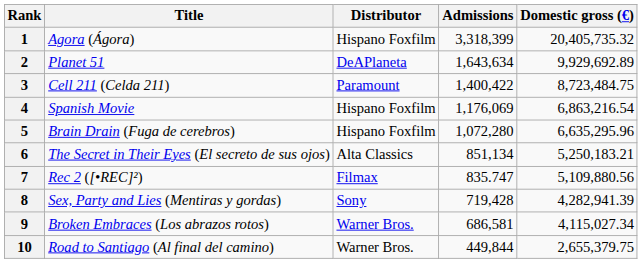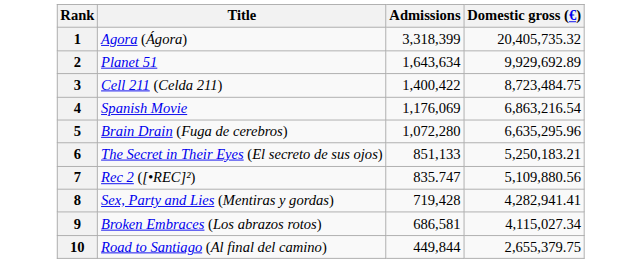- column: Distributor | Hispano Foxfilm | DeAPlaneta | Paramount | Hispano Foxfilm | Hispano Foxfilm | Alta Classics | Filmax | Sony | Warner Bros. | Warner Bros.
6 | Admissions: 851,134 -> 851,133
8 | Domestic gross (€): 4,282,941.39 -> 4,282,941.41
